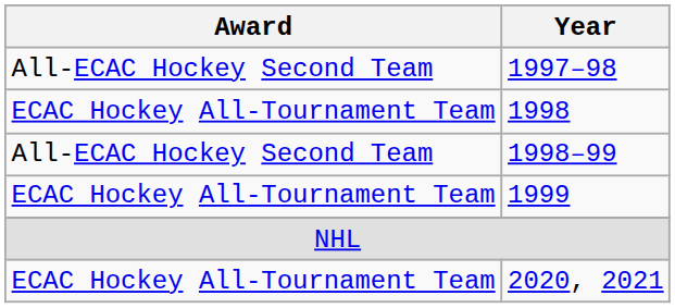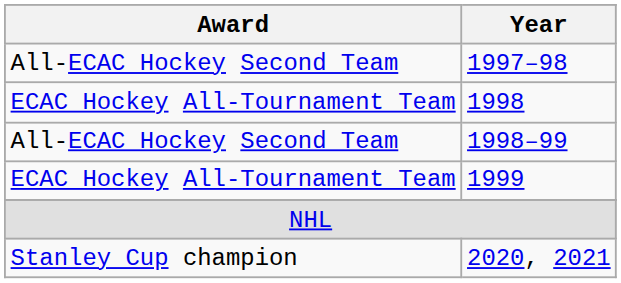2020, 2021 | Award: ECAC Hockey All-Tournament Team -> Stanley Cup champion
